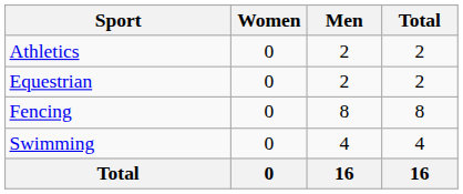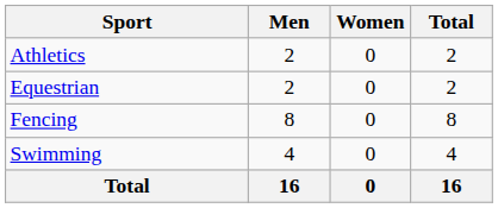columns swapped: Men <-> Women
